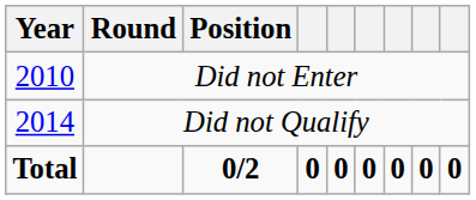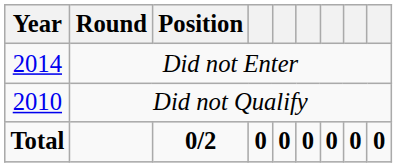Did not Enter | Year: 2010 -> 2014
Did not Qualify | Year: 2014 -> 2010
